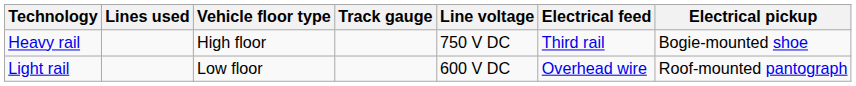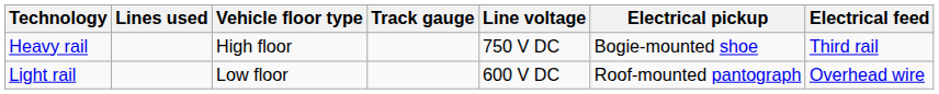columns swapped: Electrical feed <-> Electrical pickup
